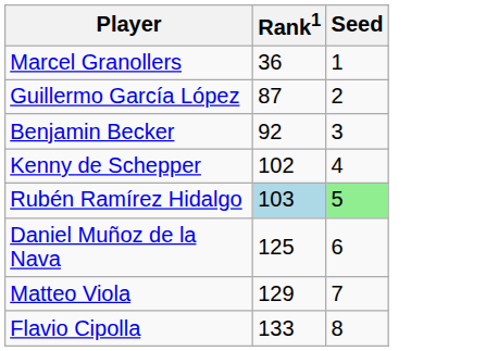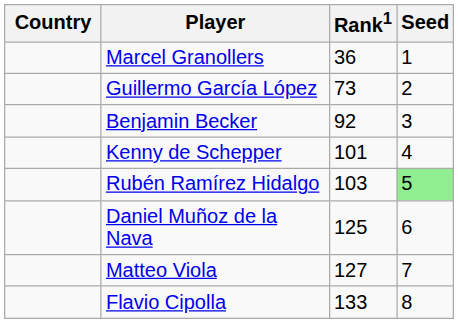+ column: Country
Guillermo García López | Rank1: 87 -> 73
Kenny de Schepper | Rank1: 102 -> 101
Rubén Ramírez Hidalgo | Rank1: lightblue background -> no background
Matteo Viola | Rank1: 129 -> 127
